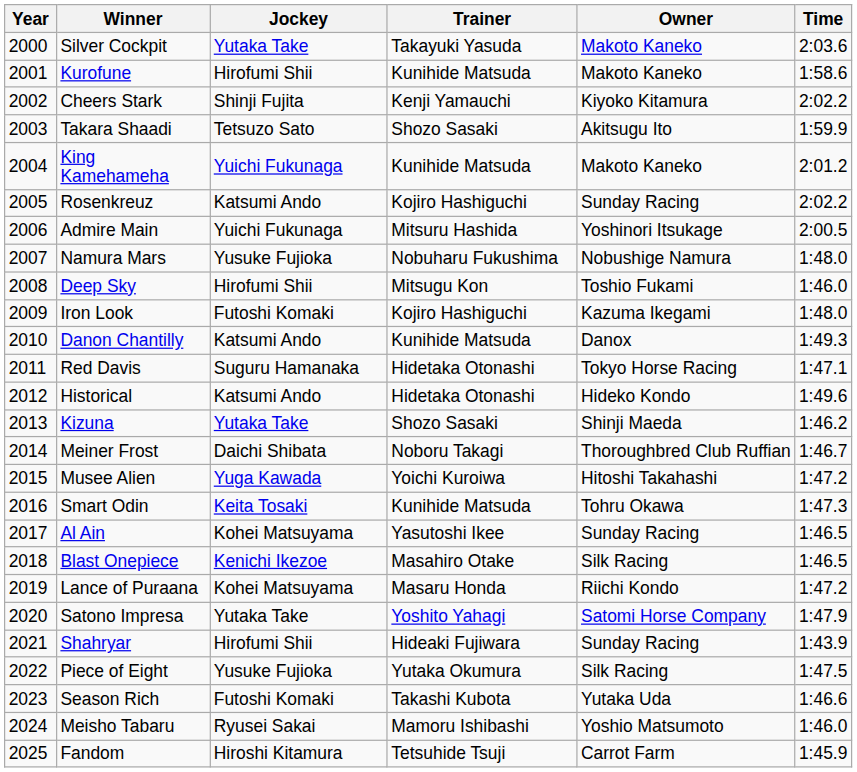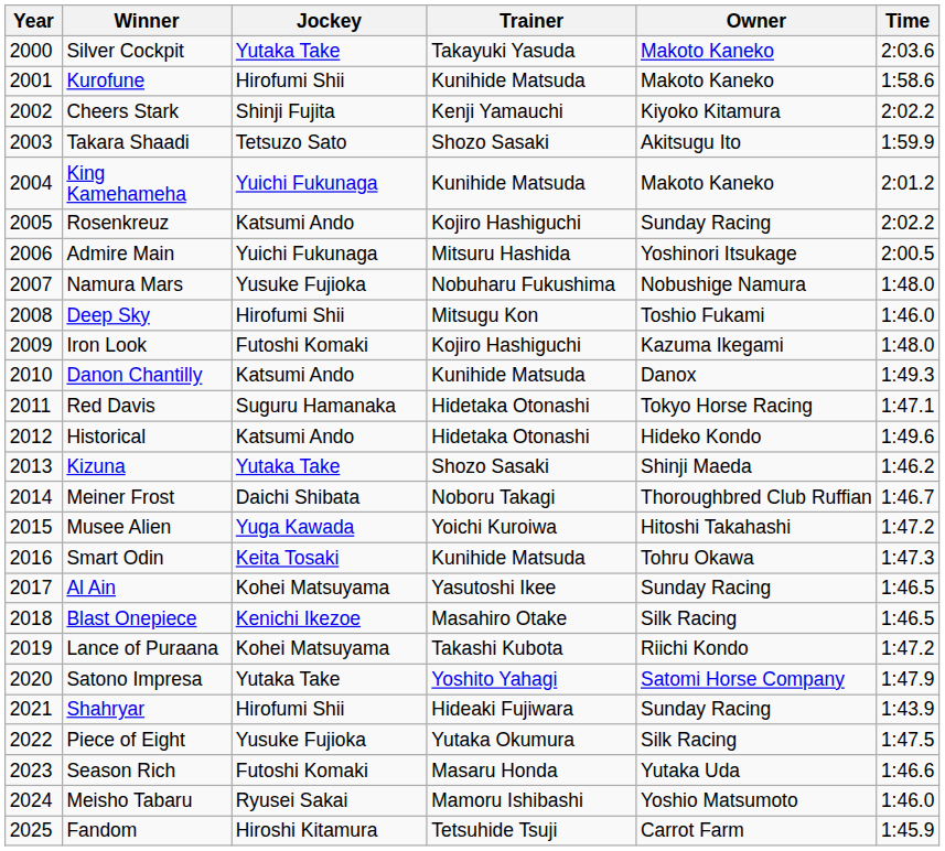Lance of Puraana | Trainer: Masaru Honda -> Takashi Kubota
Season Rich | Trainer: Takashi Kubota -> Masaru Honda
